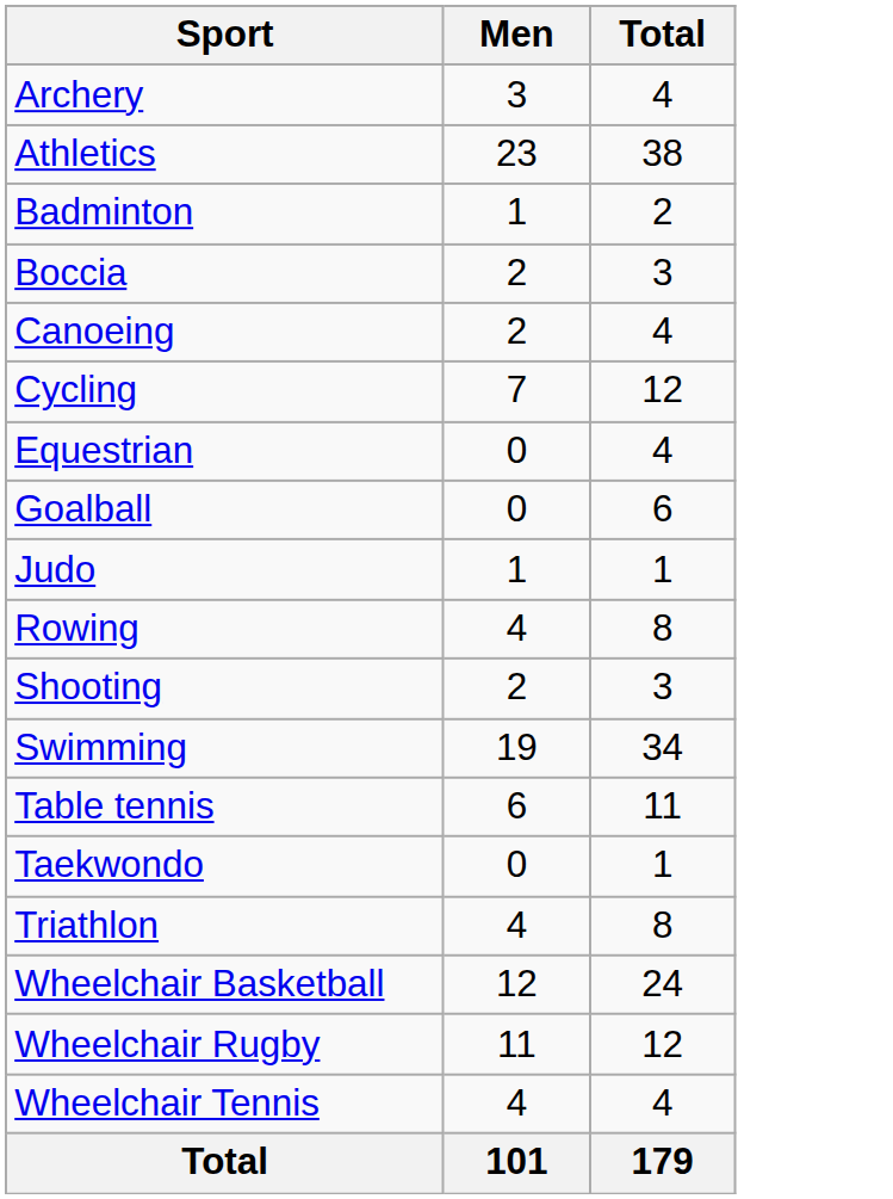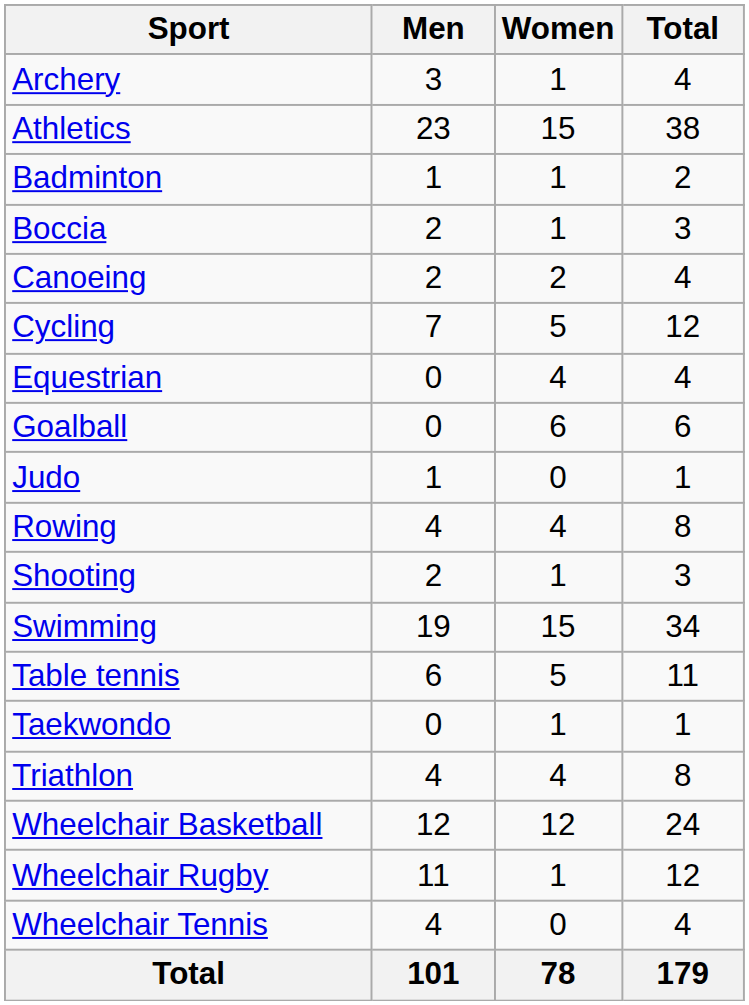+ column: Women | 1 | 15 | 1 | 1 | 2 | 5 | 4 | 6 | 0 | 4 | 1 | 15 | 5 | 1 | 4 | 12 | 1 | 0 | 78
